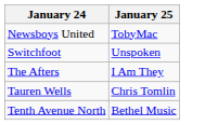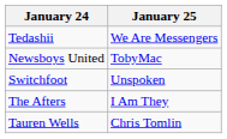+ row: Tedashii | We Are Messengers
- row: Tenth Avenue North | Bethel Music
